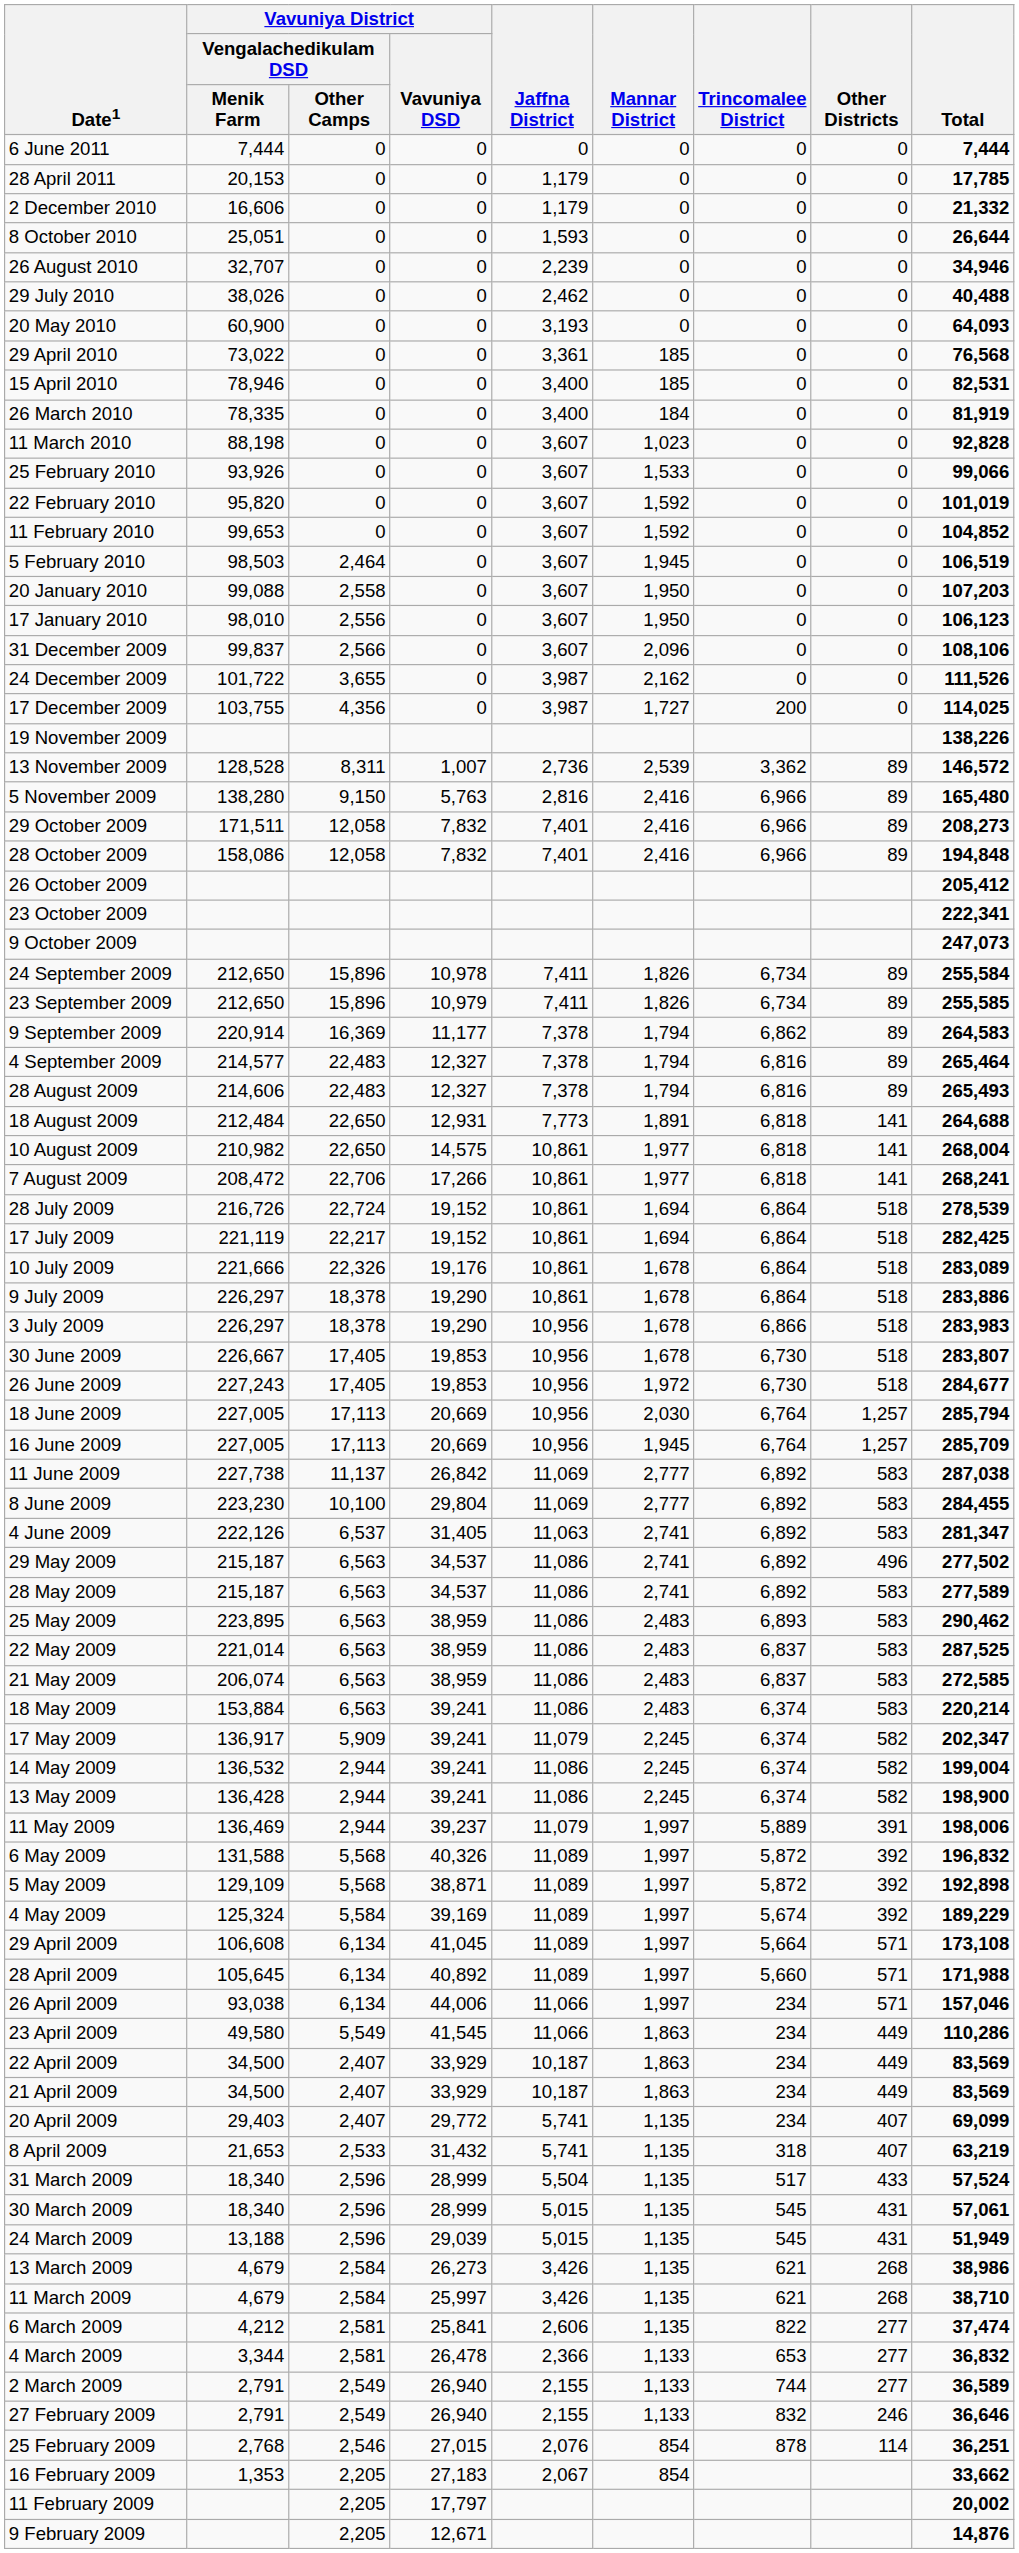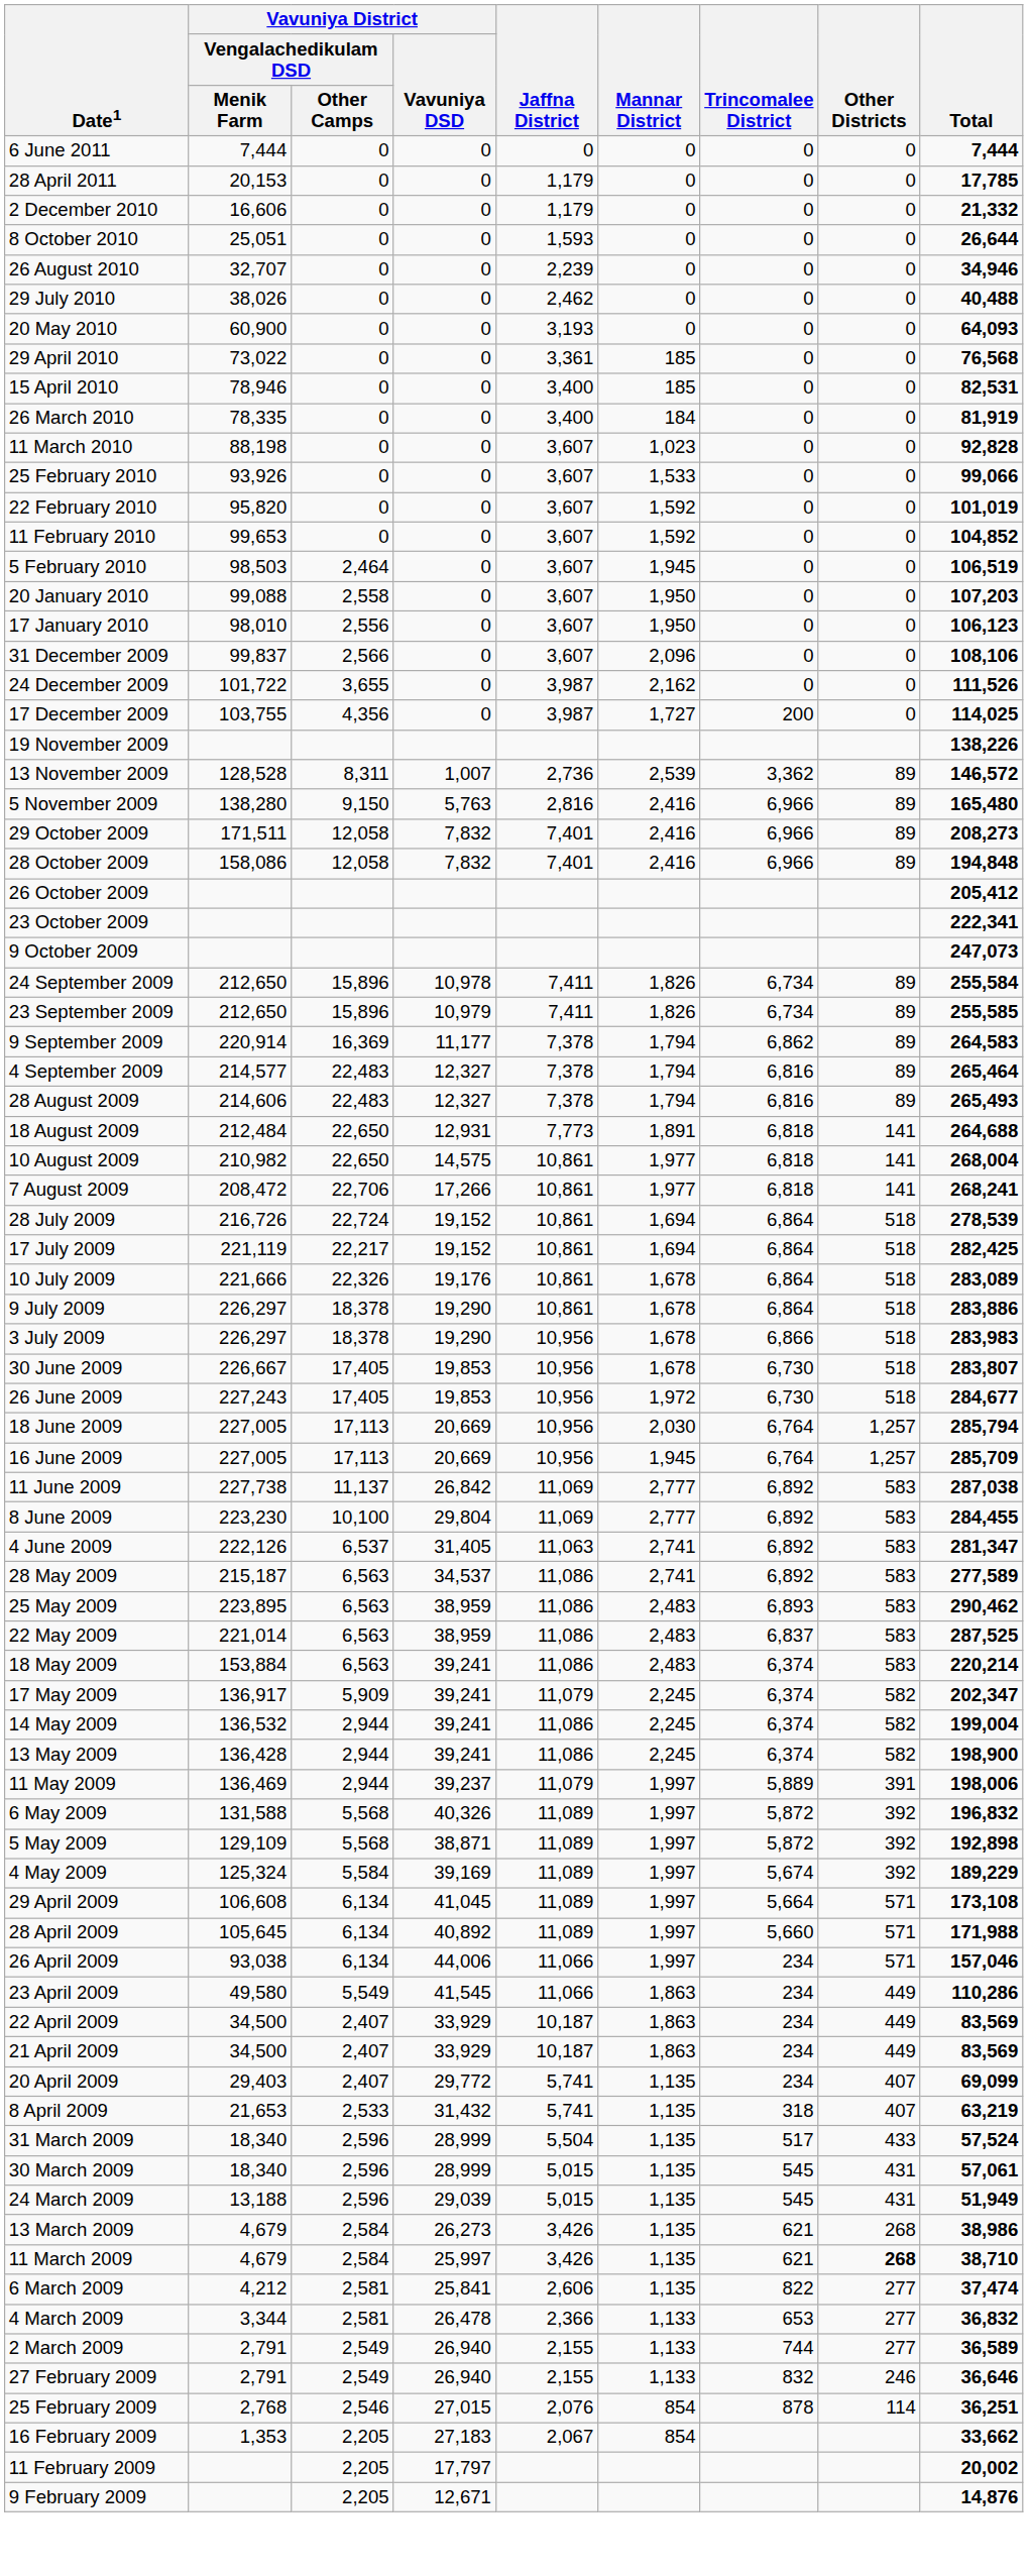- row: 29 May 2009 | 215,187 | 6,563 | 34,537 | 11,086 | 2,741 | 6,892 | 496 | 277,502
- row: 21 May 2009 | 206,074 | 6,563 | 38,959 | 11,086 | 2,483 | 6,837 | 583 | 272,585
11 March 2009 | Other Districts: normal -> bold
